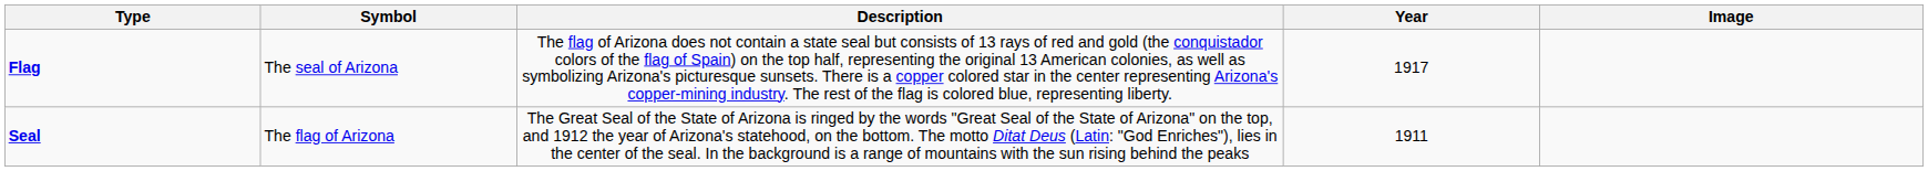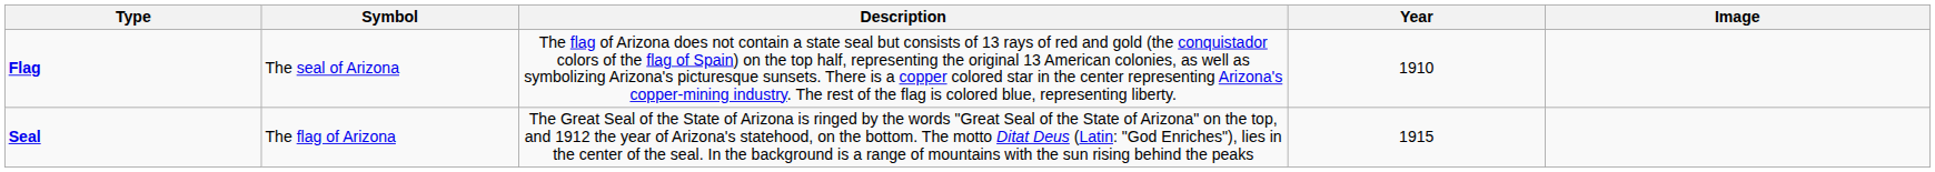Flag | Year: 1917 -> 1910
Seal | Year: 1911 -> 1915
